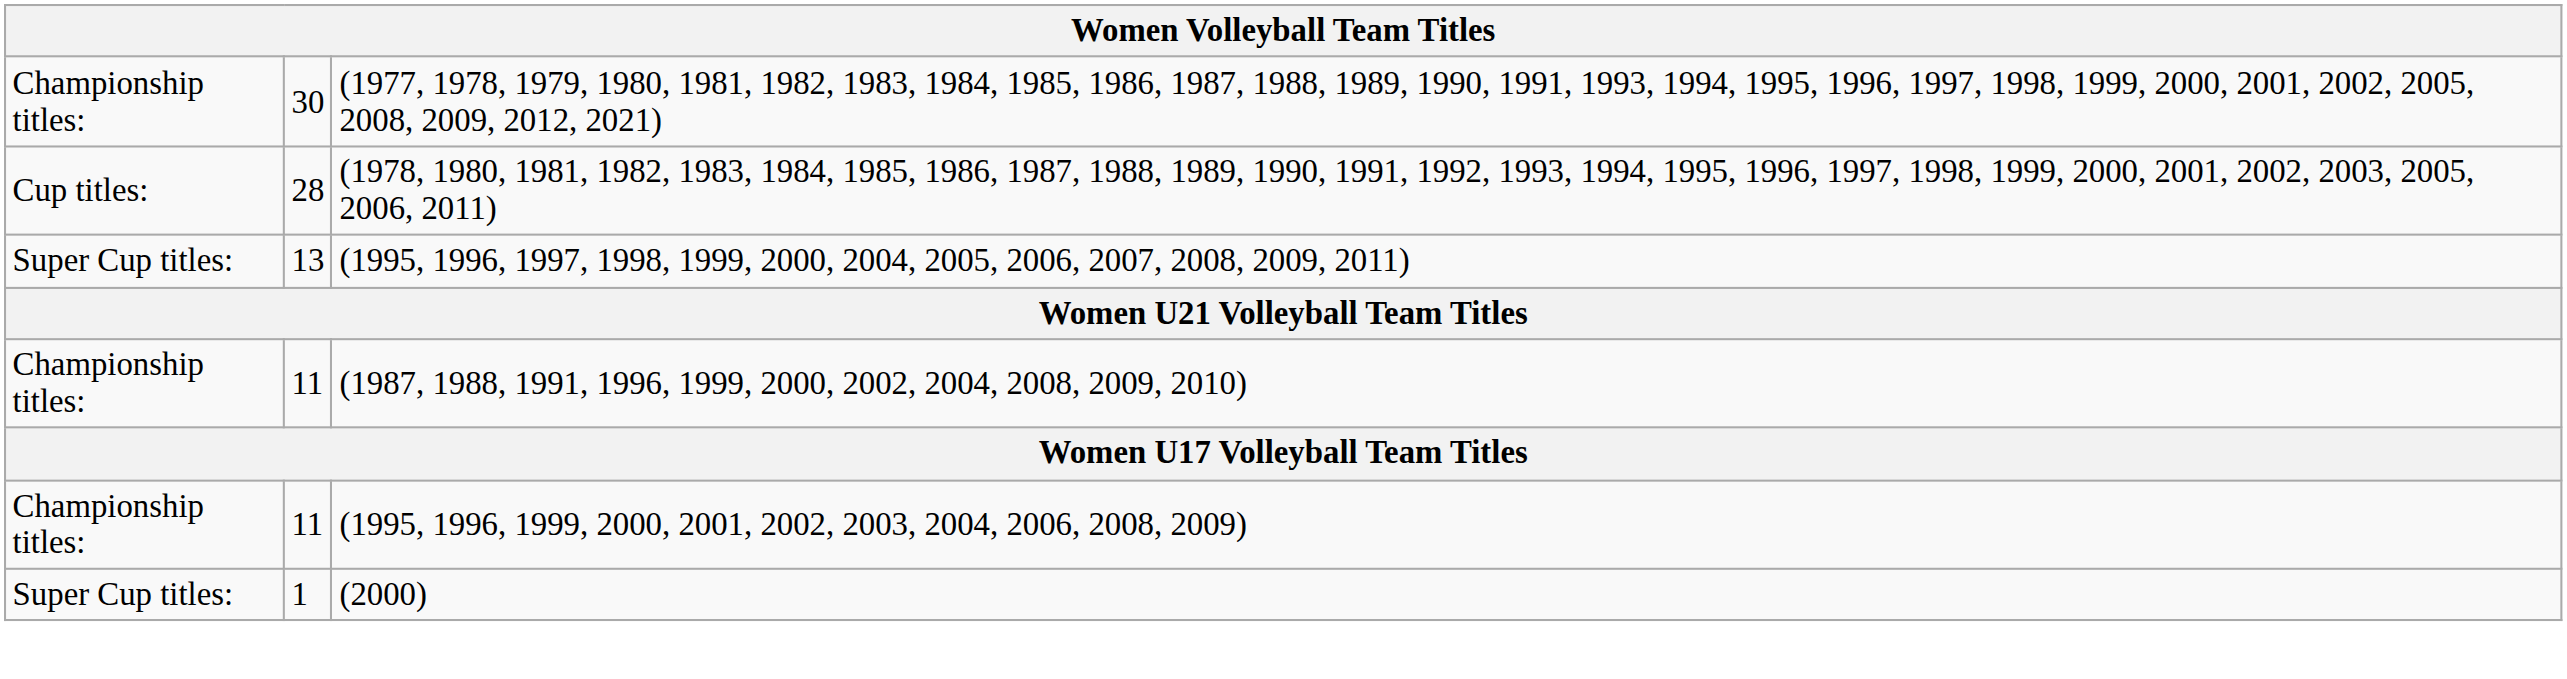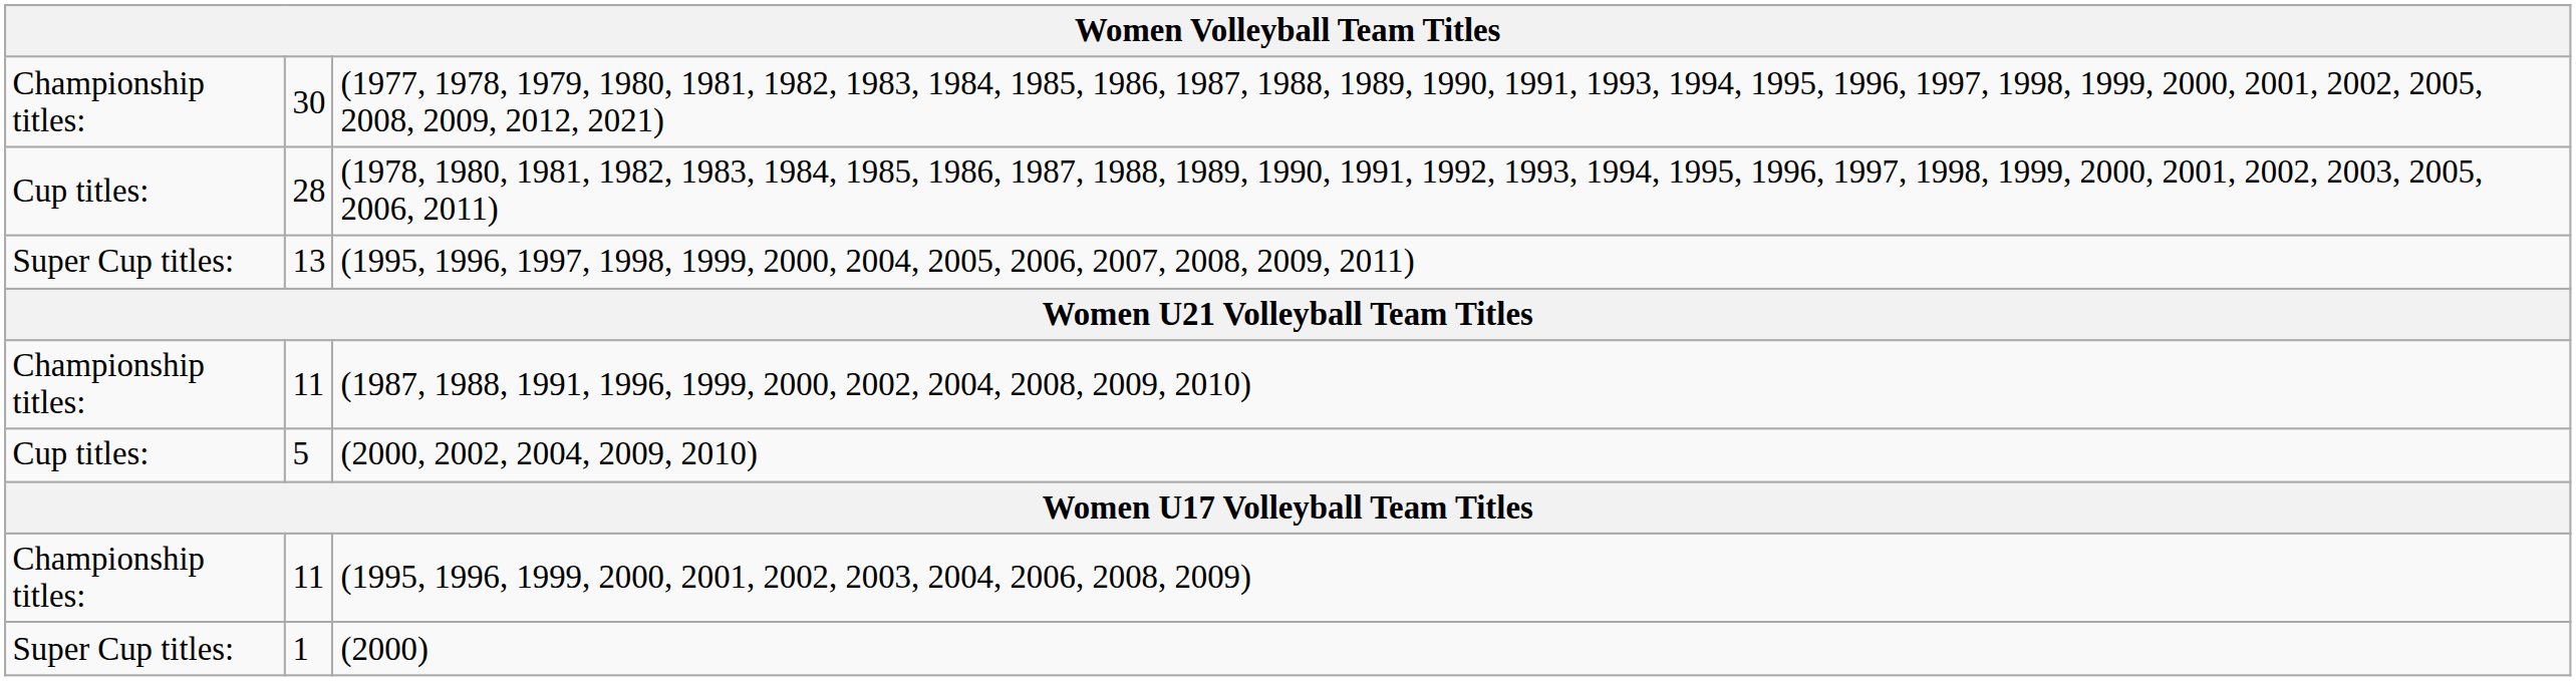+ row: Cup titles: | 5 | (2000, 2002, 2004, 2009, 2010)
